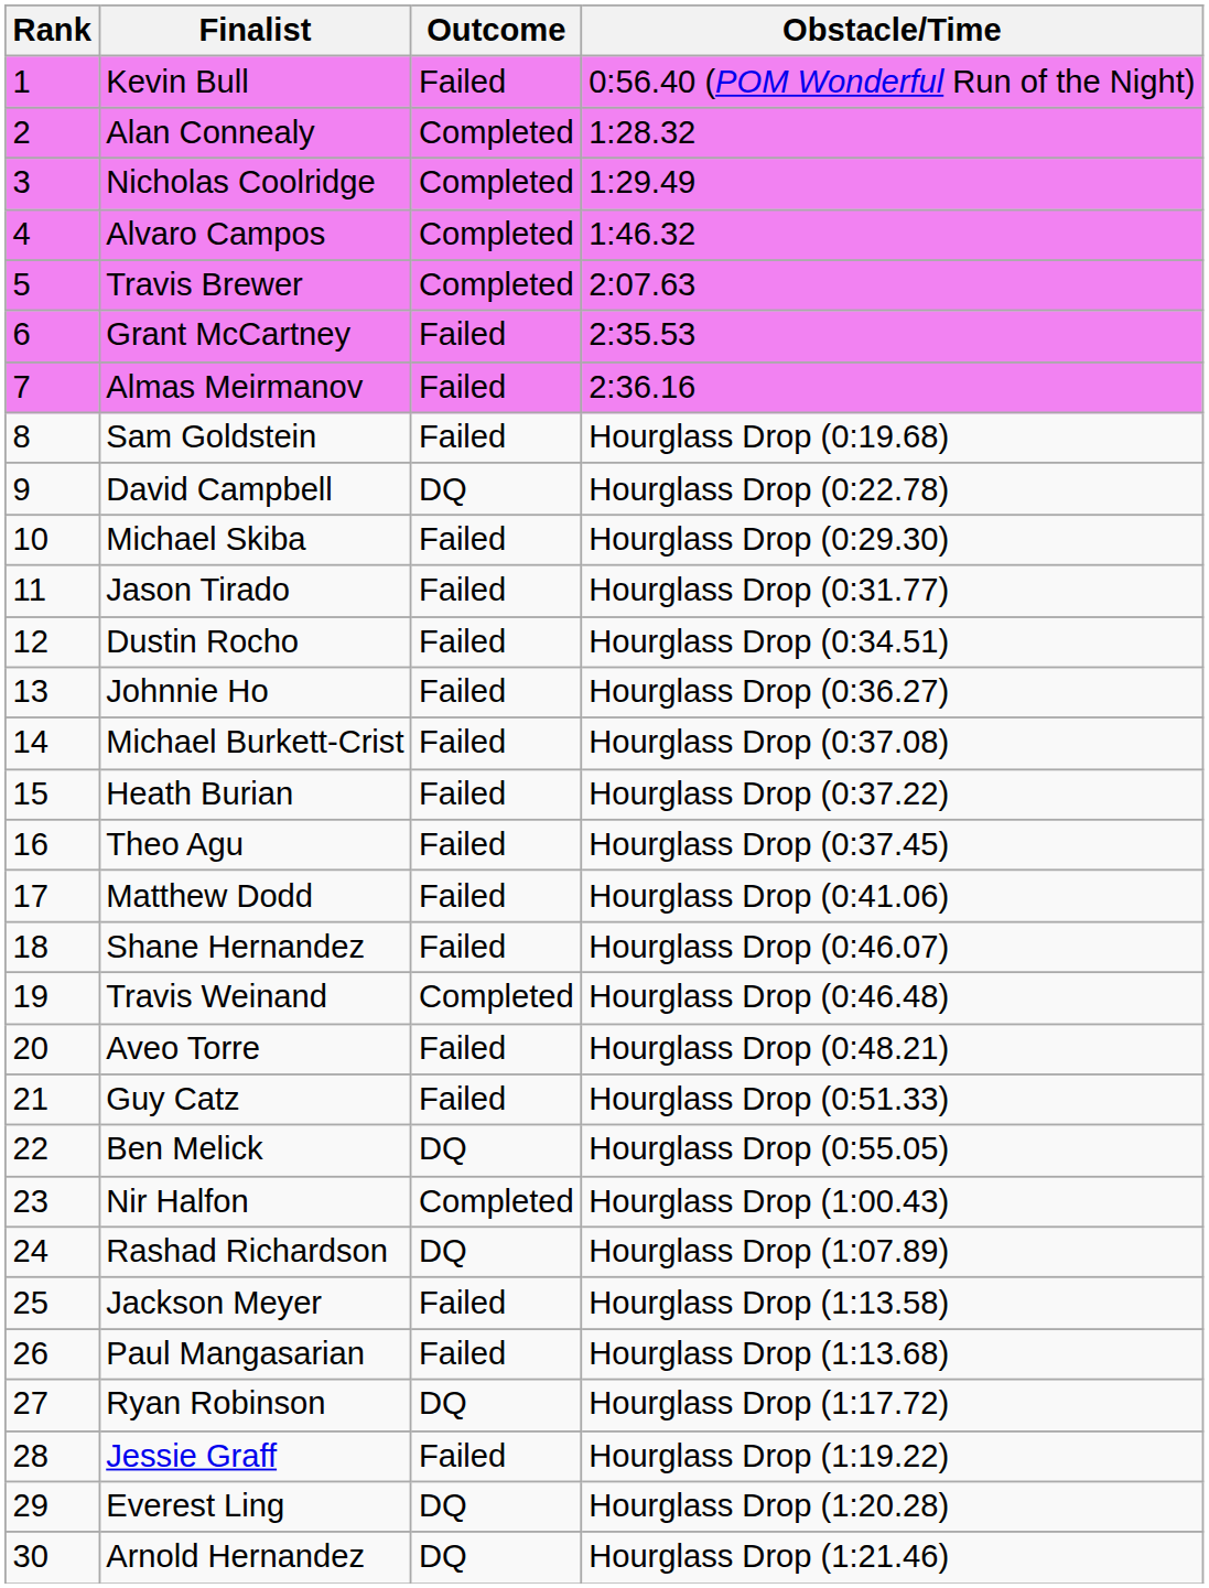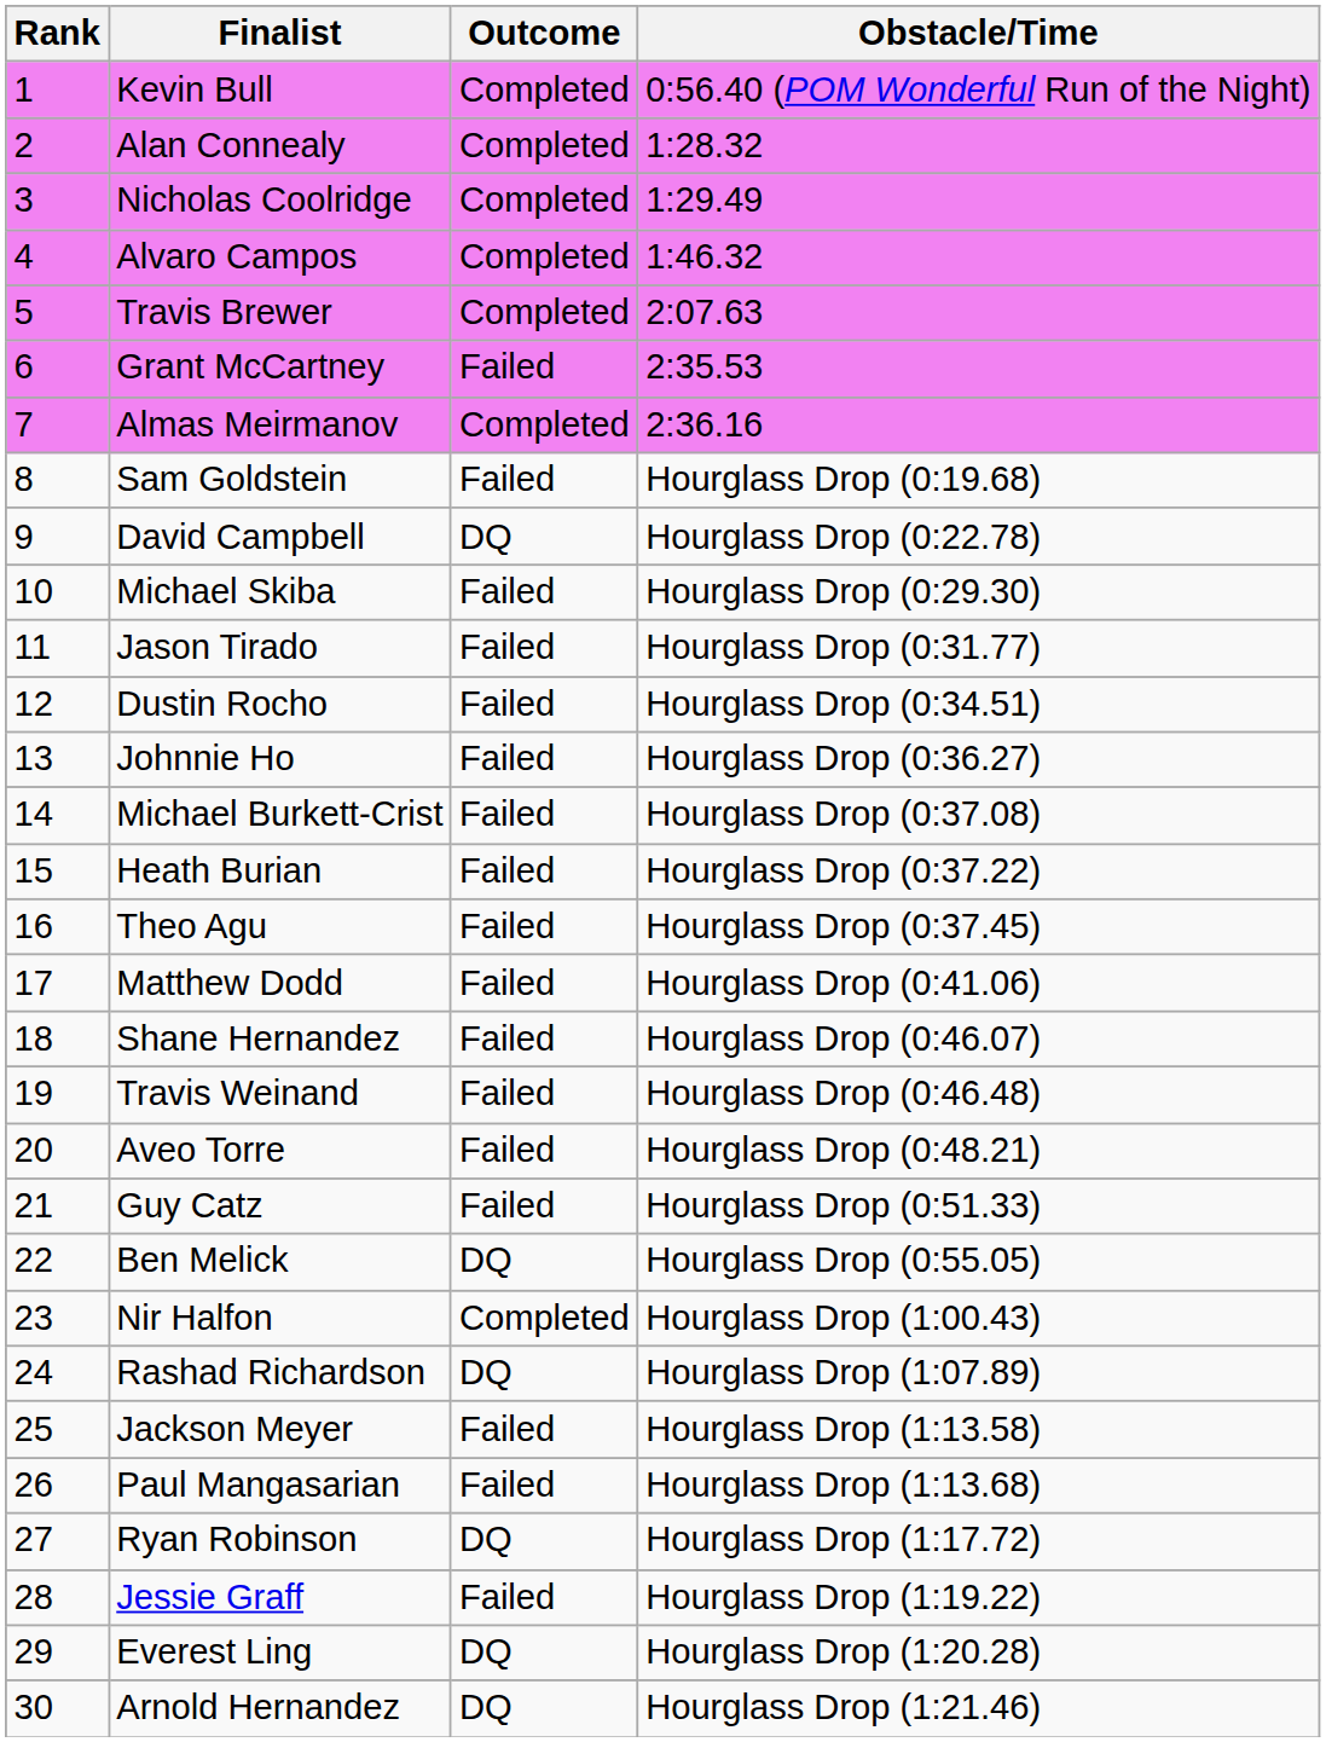Kevin Bull | Outcome: Failed -> Completed
Almas Meirmanov | Outcome: Failed -> Completed
Travis Weinand | Outcome: Completed -> Failed
